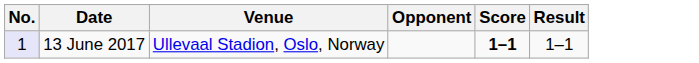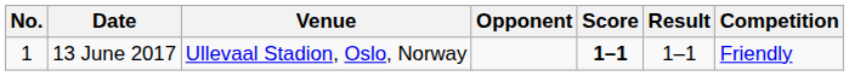+ column: Competition | Friendly
13 June 2017 | No.: lavender background -> no background
